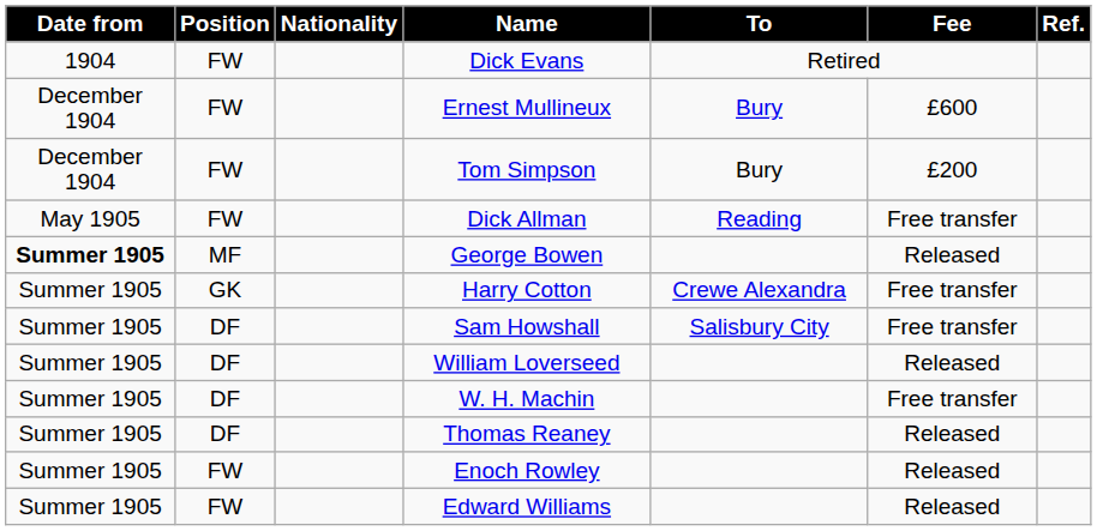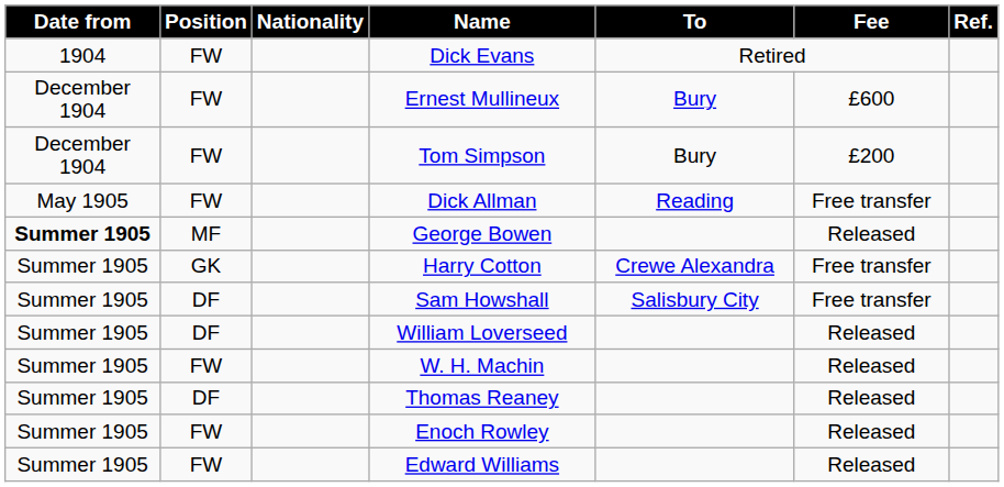W. H. Machin | Position: DF -> FW
W. H. Machin | Fee: Free transfer -> Released
